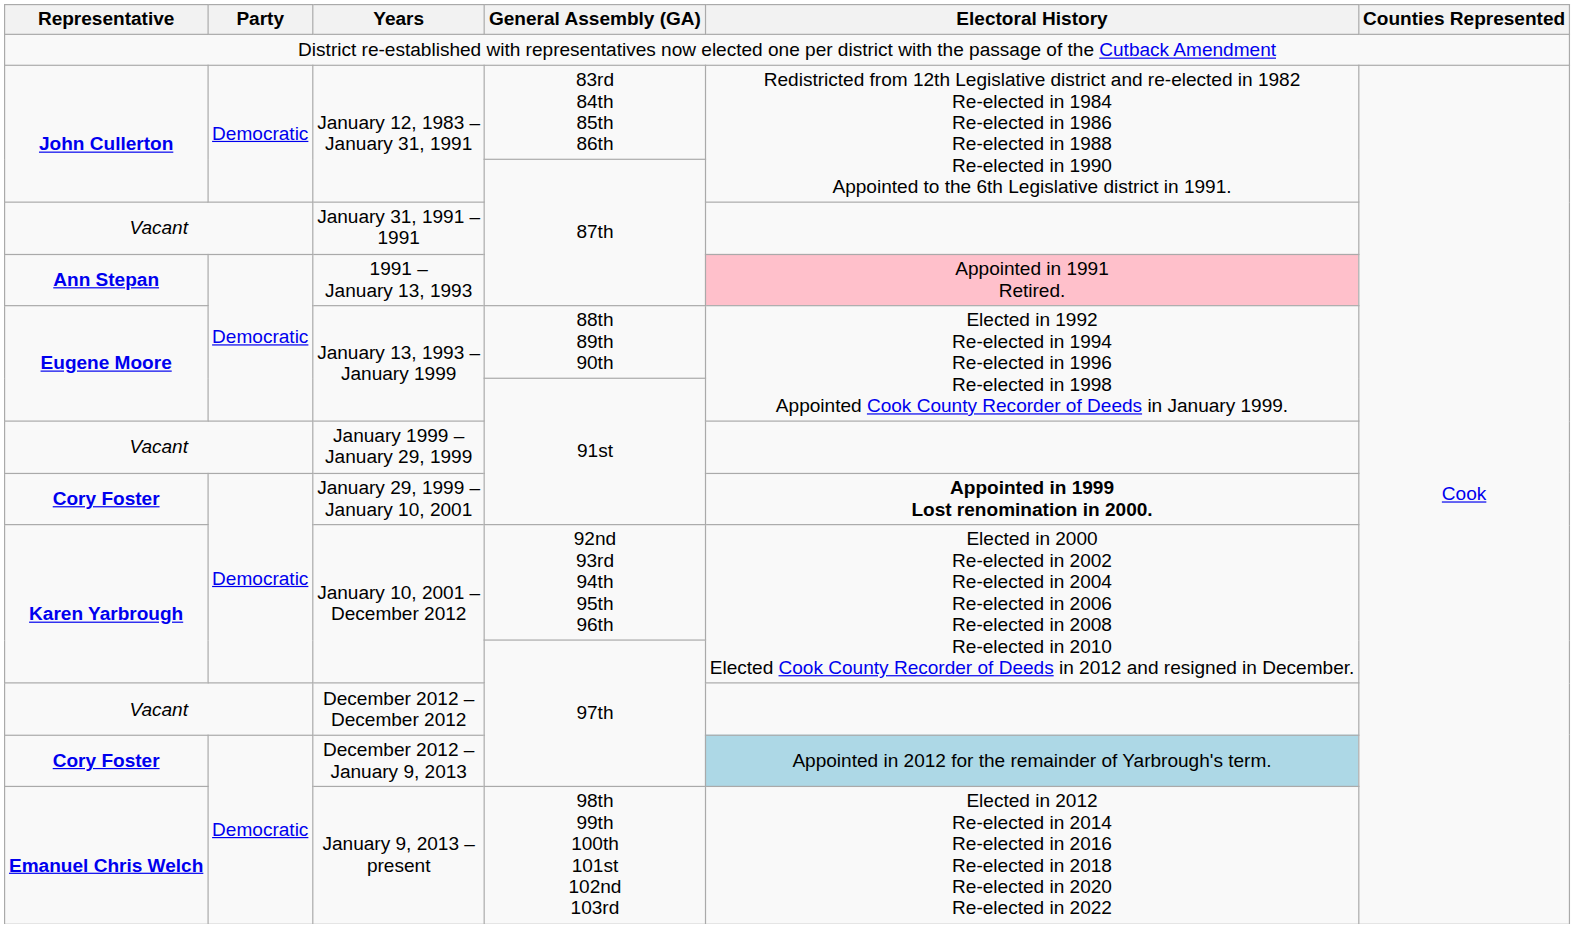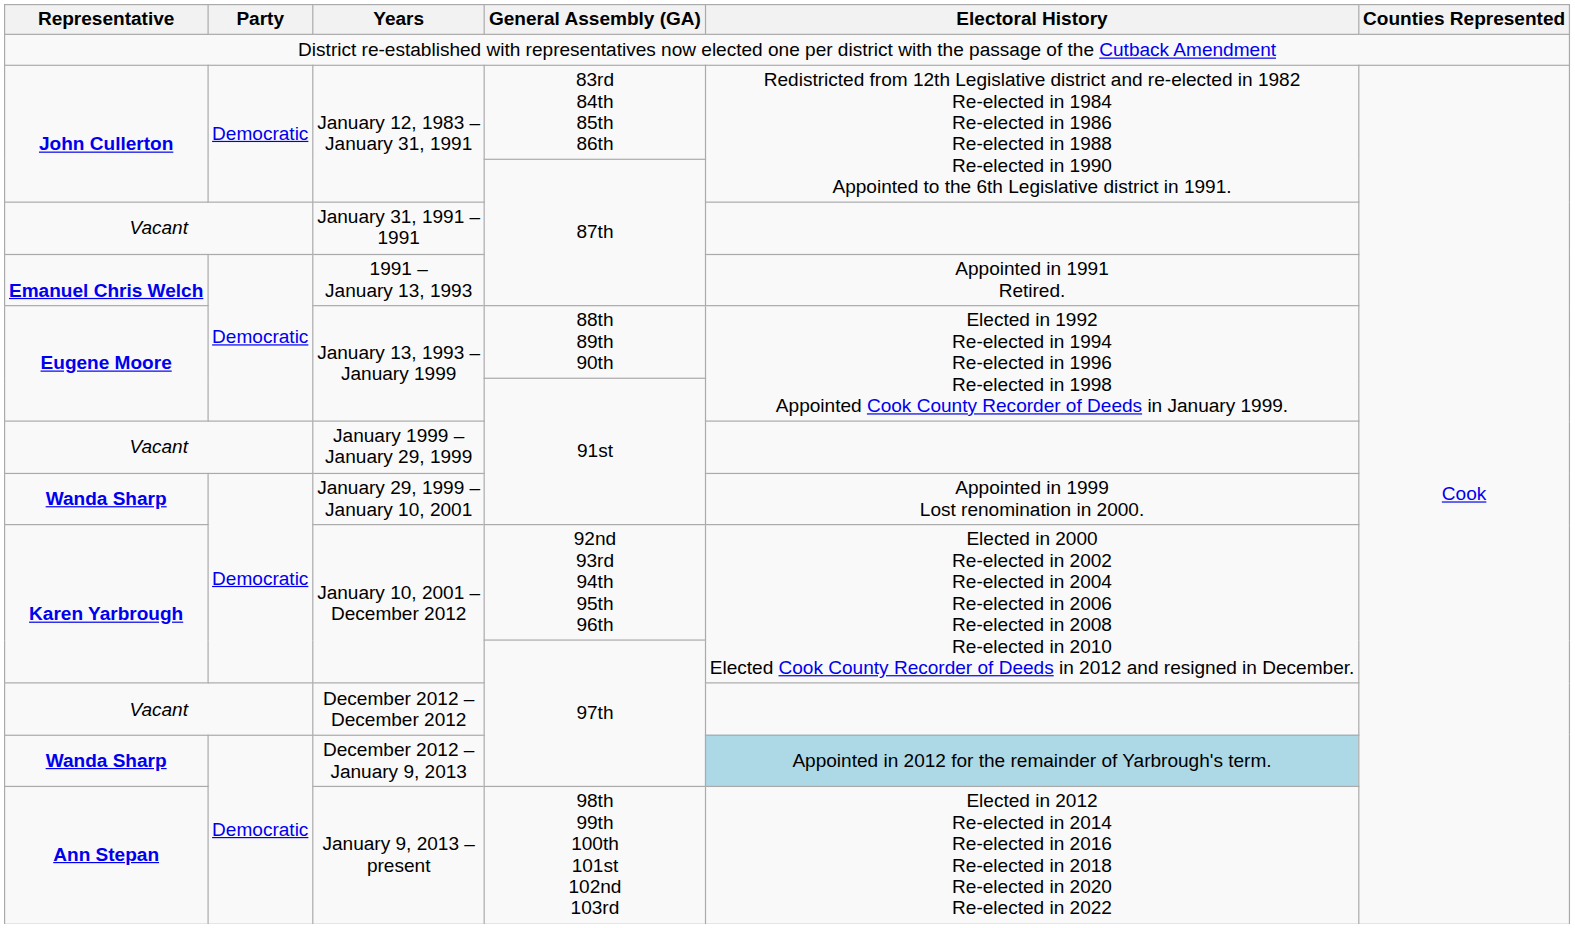1991 – January 13, 1993 | Representative: Ann Stepan -> Emanuel Chris Welch
1991 – January 13, 1993 | Electoral History: pink background -> no background
January 29, 1999 – January 10, 2001 | Representative: Cory Foster -> Wanda Sharp
January 29, 1999 – January 10, 2001 | Electoral History: bold -> normal
December 2012 – January 9, 2013 | Representative: Cory Foster -> Wanda Sharp
January 9, 2013 – present | Representative: Emanuel Chris Welch -> Ann Stepan
